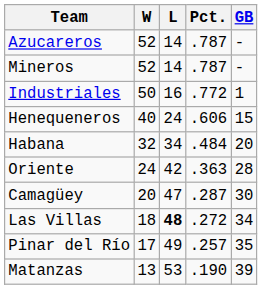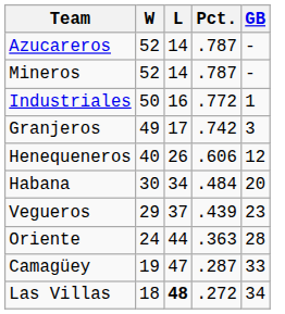+ row: Granjeros | 49 | 17 | .742 | 3
Henequeneros | L: 24 -> 26
Henequeneros | GB: 15 -> 12
Habana | W: 32 -> 30
+ row: Vegueros | 29 | 37 | .439 | 23
Oriente | L: 42 -> 44
Camagüey | W: 20 -> 19
Camagüey | GB: 30 -> 33
- row: Pinar del Río | 17 | 49 | .257 | 35
- row: Matanzas | 13 | 53 | .190 | 39
